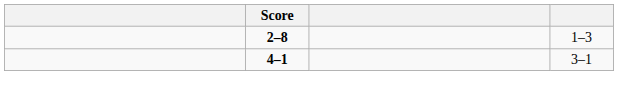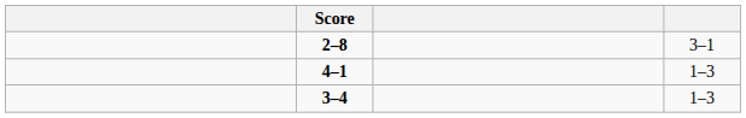2–8 | column 4: 1–3 -> 3–1
4–1 | column 4: 3–1 -> 1–3
+ row: 3–4 | 1–3
